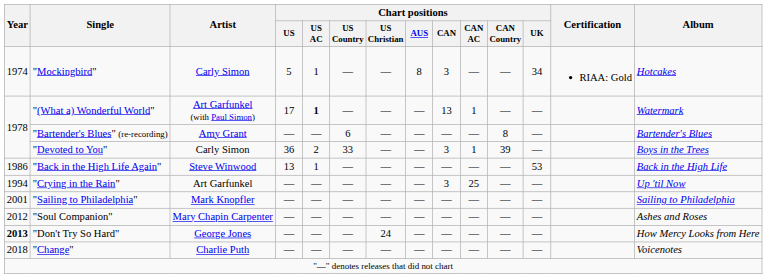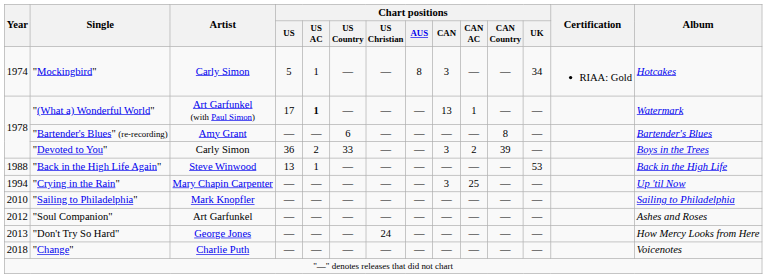"Devoted to You" | Chart positions / CAN AC: 1 -> 2
"Back in the High Life Again" | Year: 1986 -> 1988
"Crying in the Rain" | Artist: Art Garfunkel -> Mary Chapin Carpenter
"Sailing to Philadelphia" | Year: 2001 -> 2010
"Soul Companion" | Artist: Mary Chapin Carpenter -> Art Garfunkel
"Don't Try So Hard" | Year: bold -> normal
